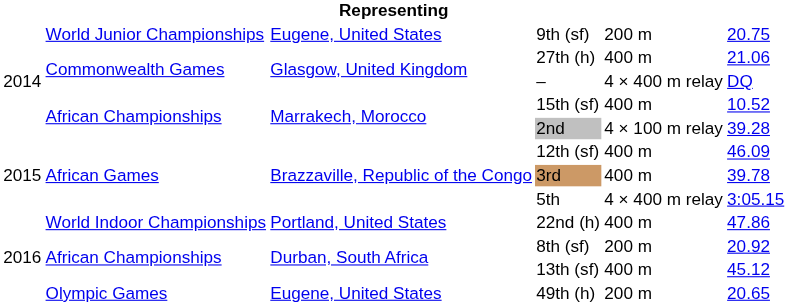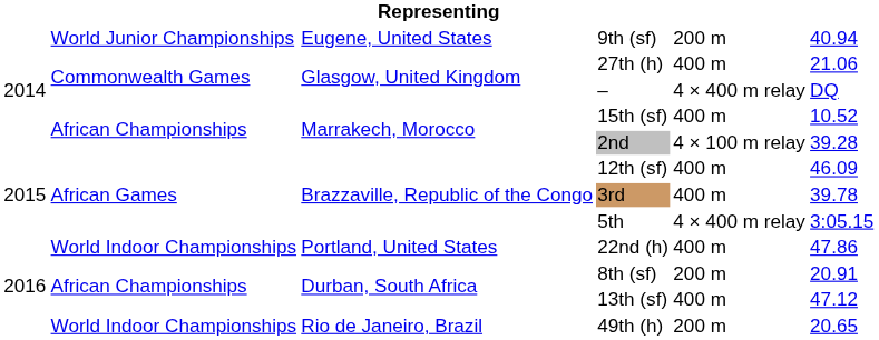9th (sf) | column 6: 20.75 -> 40.94
8th (sf) | column 6: 20.92 -> 20.91
13th (sf) | column 6: 45.12 -> 47.12
49th (h) | column 2: Olympic Games -> World Indoor Championships
49th (h) | column 3: Eugene, United States -> Rio de Janeiro, Brazil
